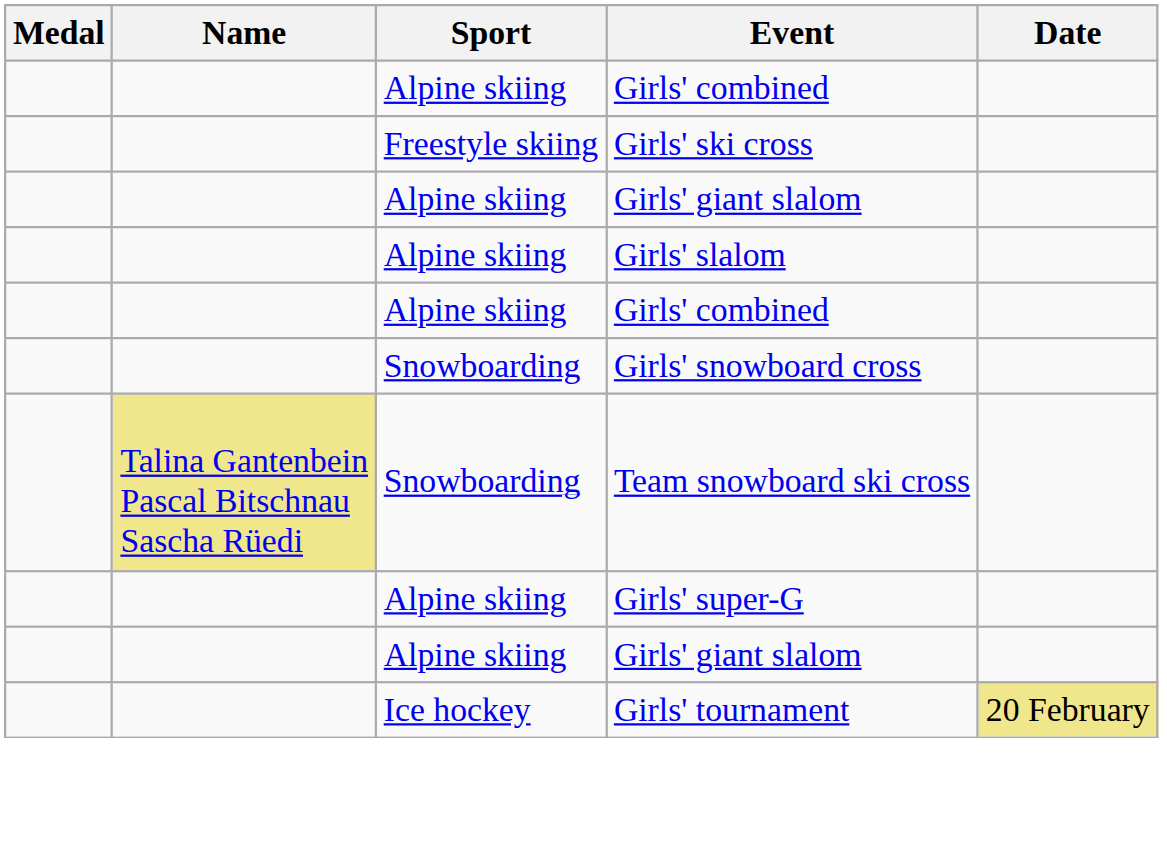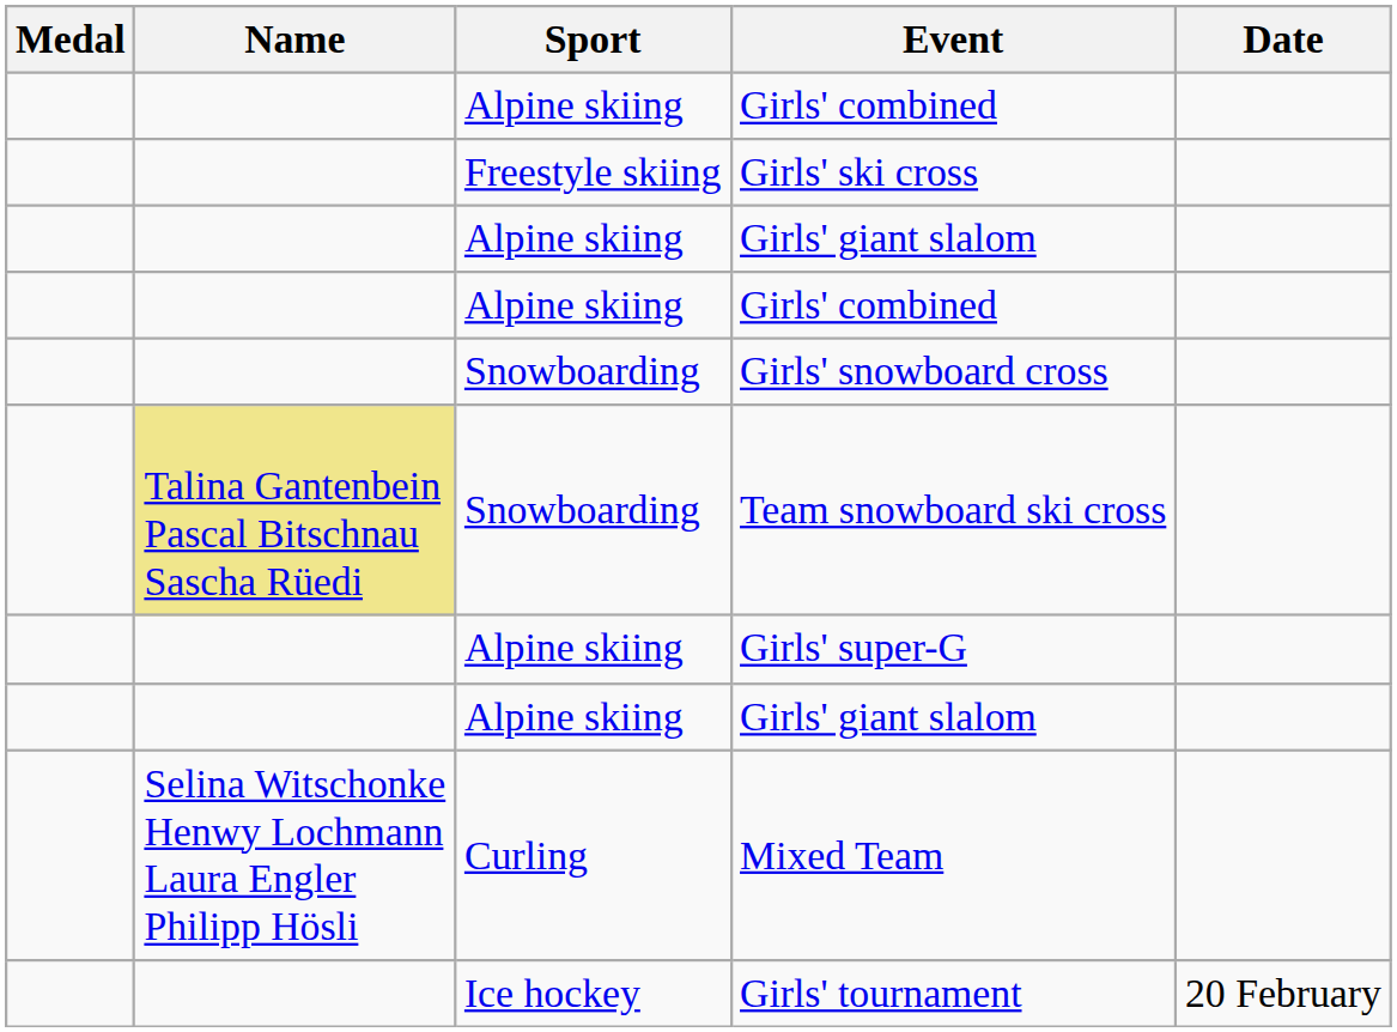- row: Alpine skiing | Girls' slalom
+ row: Selina Witschonke Henwy Lochmann Laura Engler Philipp Hösli | Curling | Mixed Team
Girls' tournament | Date: khaki background -> no background
